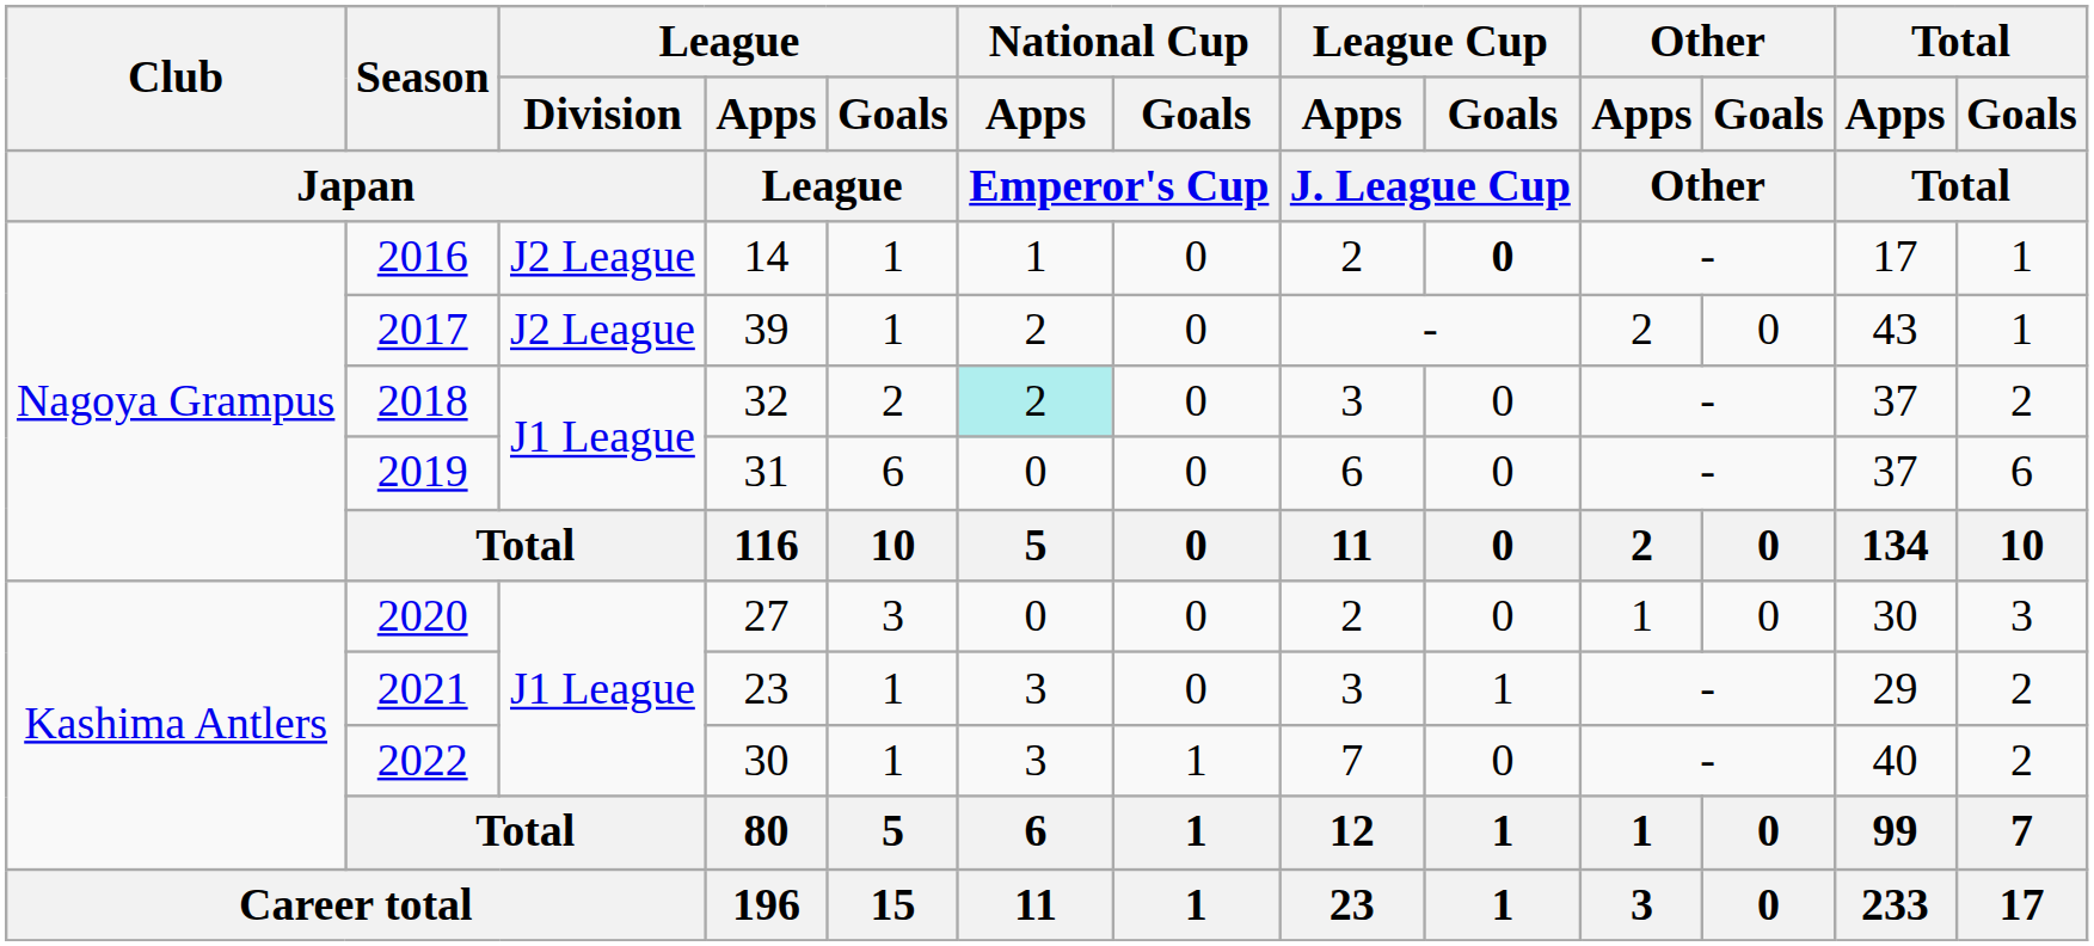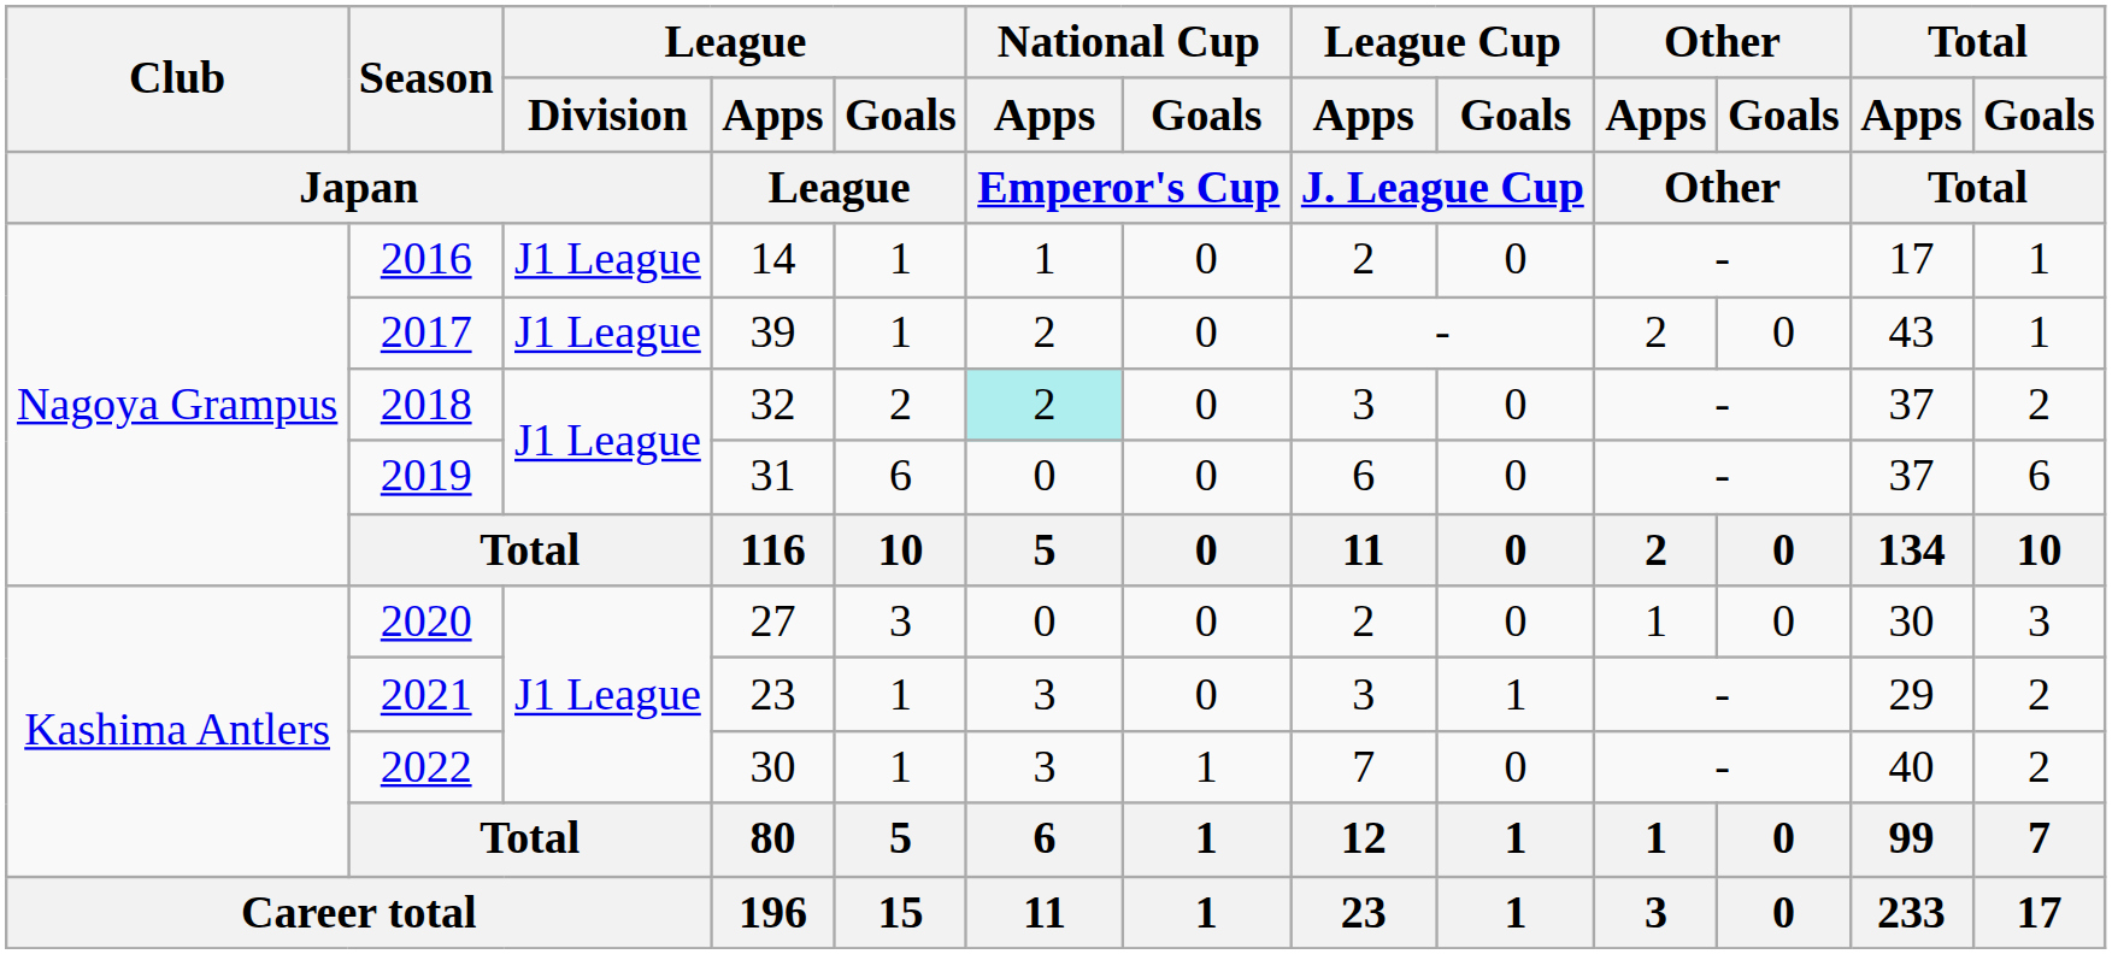2016 | League / Division / Japan: J2 League -> J1 League
2016 | League Cup / Goals / J. League Cup: bold -> normal
2017 | League / Division / Japan: J2 League -> J1 League
